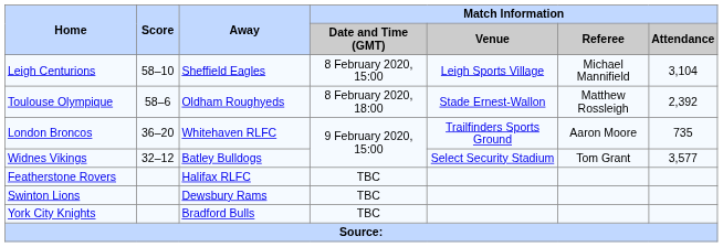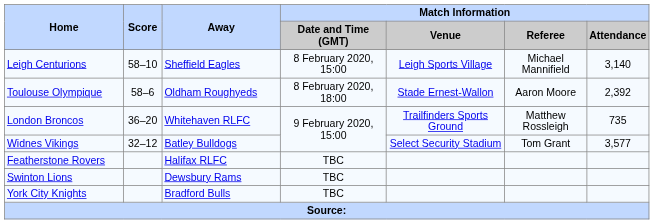Leigh Centurions | Match Information / Attendance: 3,104 -> 3,140
Toulouse Olympique | Match Information / Referee: Matthew Rossleigh -> Aaron Moore
London Broncos | Match Information / Referee: Aaron Moore -> Matthew Rossleigh
